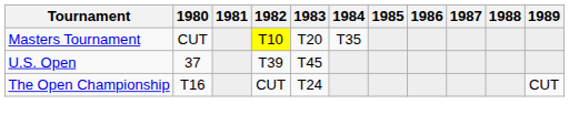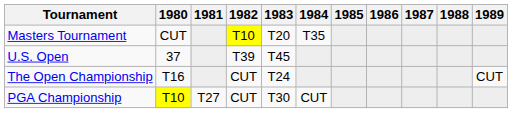+ row: PGA Championship | T10 | T27 | CUT | T30 | CUT
